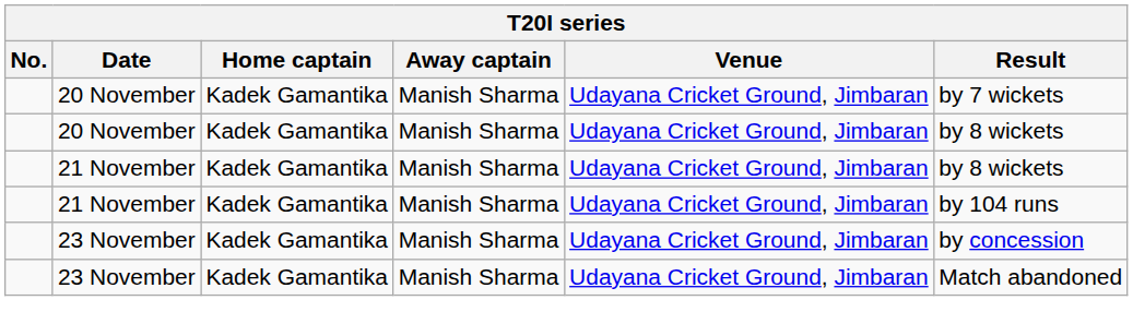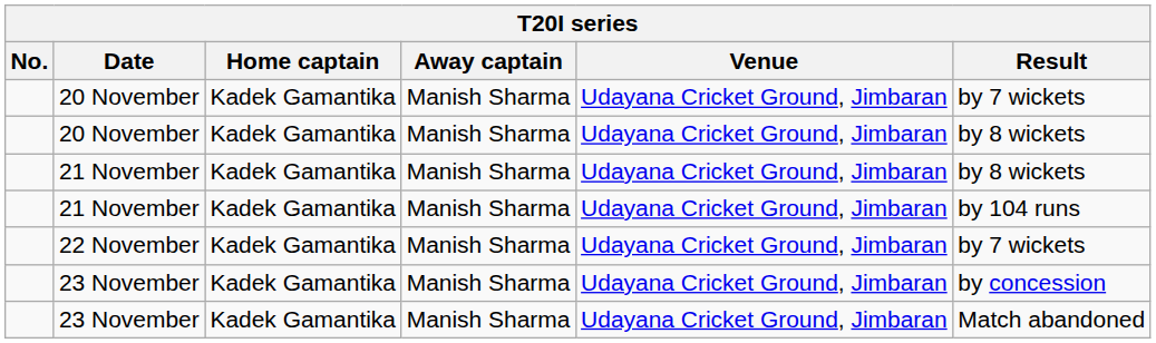+ row: 22 November | Kadek Gamantika | Manish Sharma | Udayana Cricket Ground, Jimbaran | by 7 wickets
